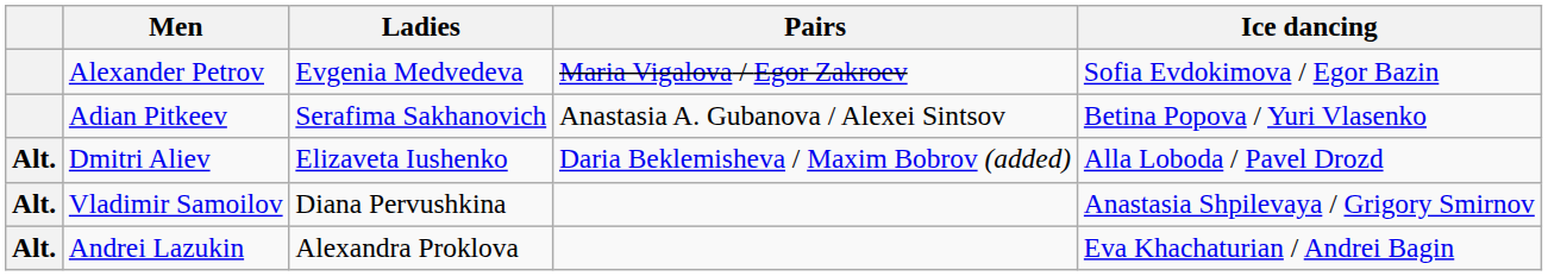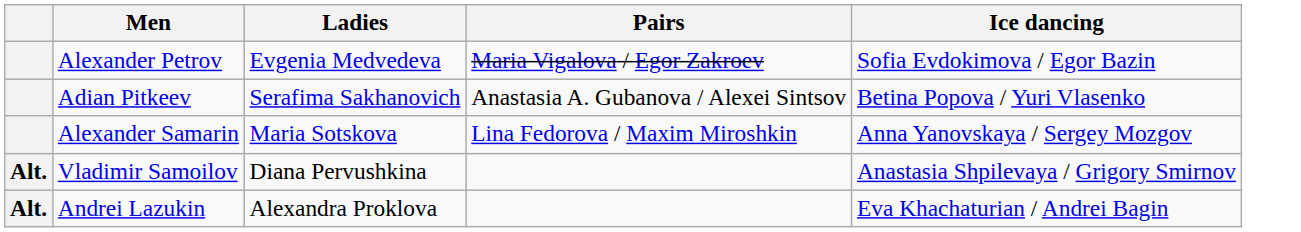+ row: Alexander Samarin | Maria Sotskova | Lina Fedorova / Maxim Miroshkin | Anna Yanovskaya / Sergey Mozgov
- row: Alt. | Dmitri Aliev | Elizaveta Iushenko | Daria Beklemisheva / Maxim Bobrov (added) | Alla Loboda / Pavel Drozd
